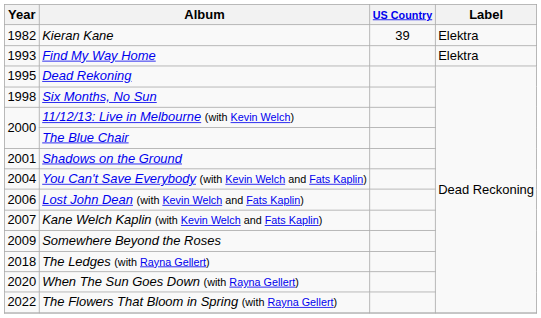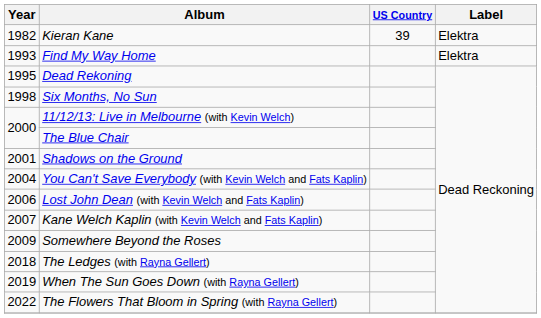When The Sun Goes Down (with Rayna Gellert) | Year: 2020 -> 2019
